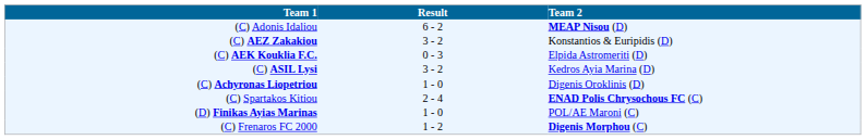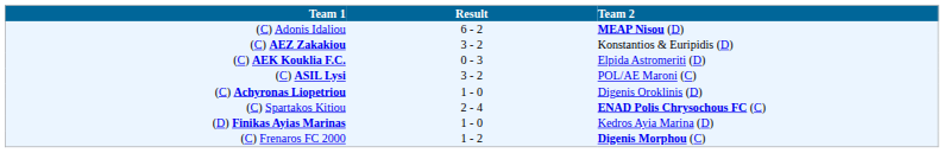(C) ASIL Lysi | Team 2: Kedros Ayia Marina (D) -> POL/AE Maroni (C)
(D) Finikas Ayias Marinas | Team 2: POL/AE Maroni (C) -> Kedros Ayia Marina (D)
